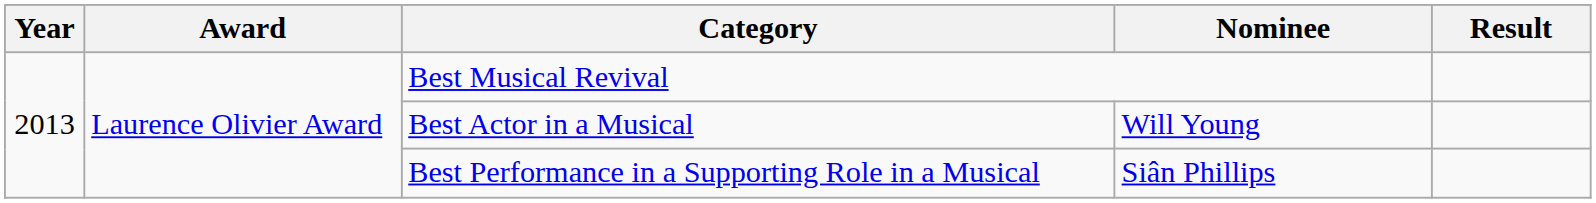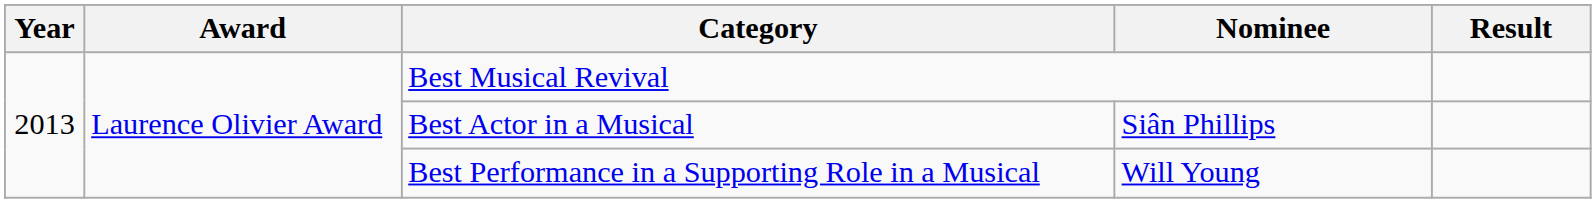Best Actor in a Musical | Nominee: Will Young -> Siân Phillips
Best Performance in a Supporting Role in a Musical | Nominee: Siân Phillips -> Will Young
